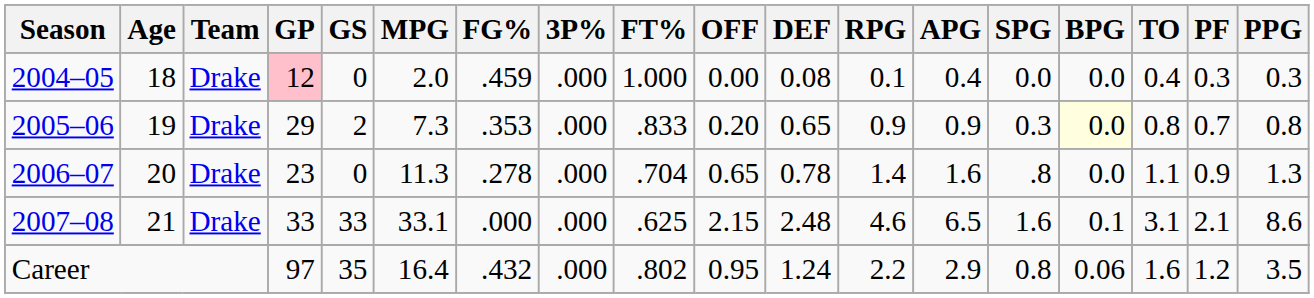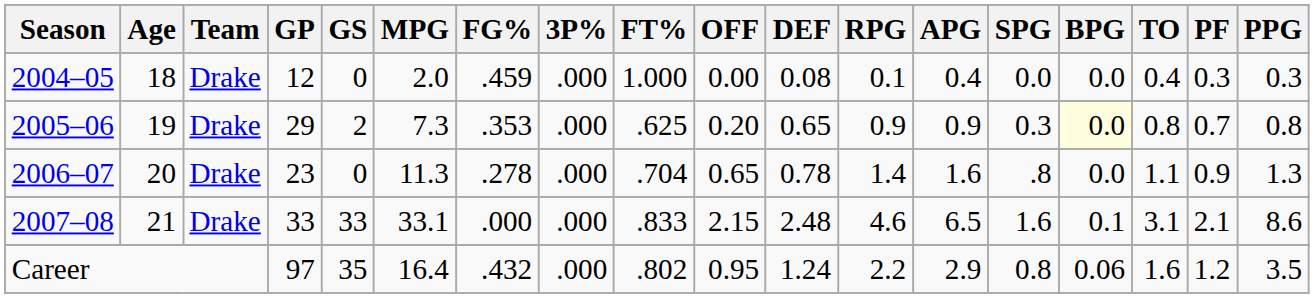2004–05 | GP: pink background -> no background
2005–06 | FT%: .833 -> .625
2007–08 | FT%: .625 -> .833
